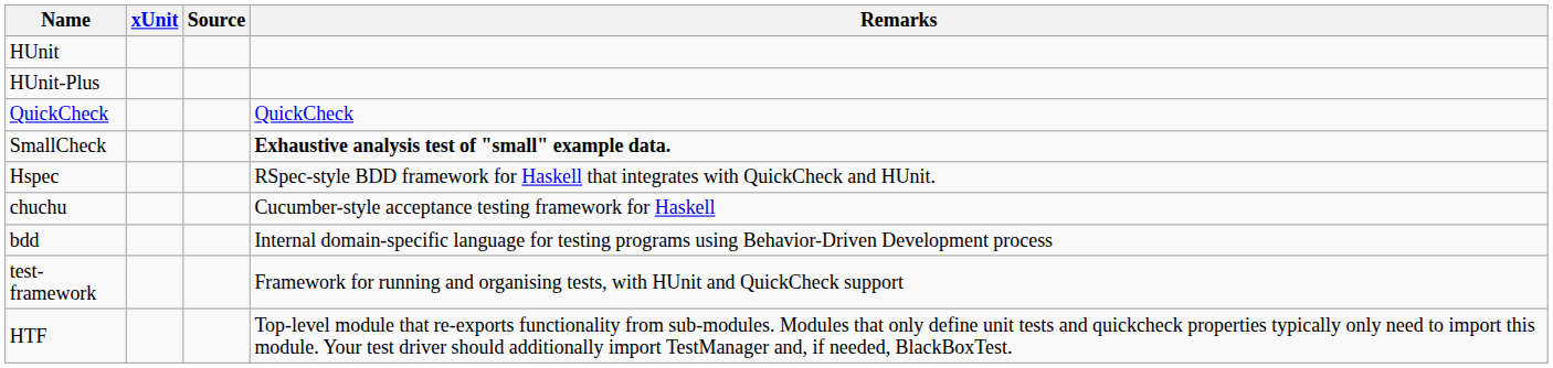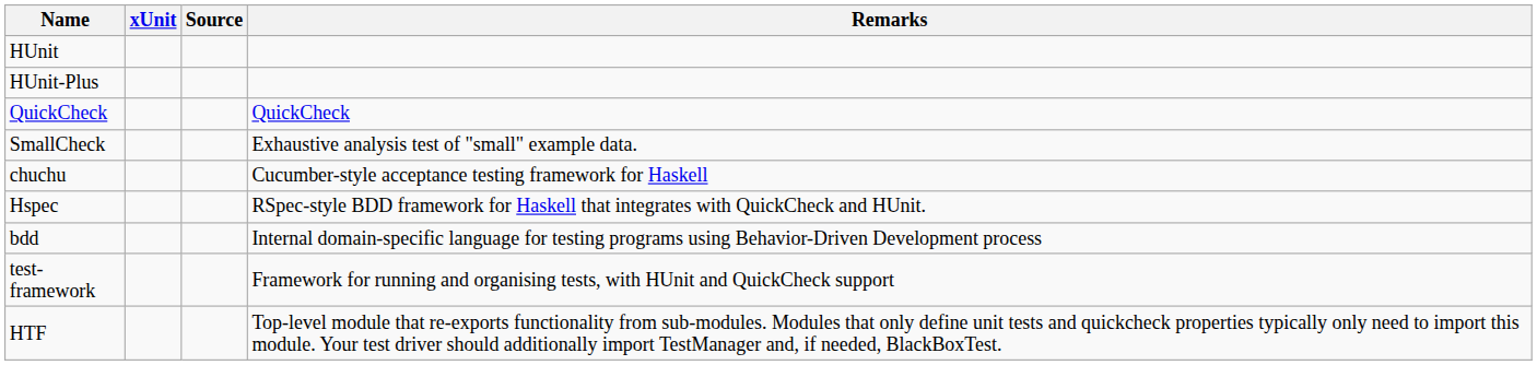SmallCheck | Remarks: bold -> normal
rows swapped: Hspec <-> chuchu
